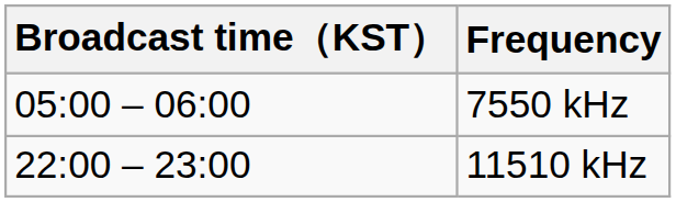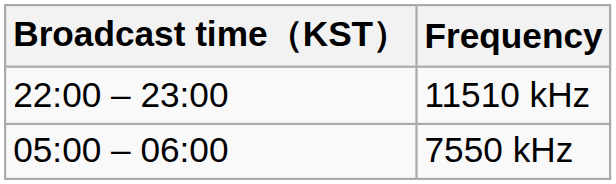rows swapped: 11510 kHz <-> 7550 kHz
